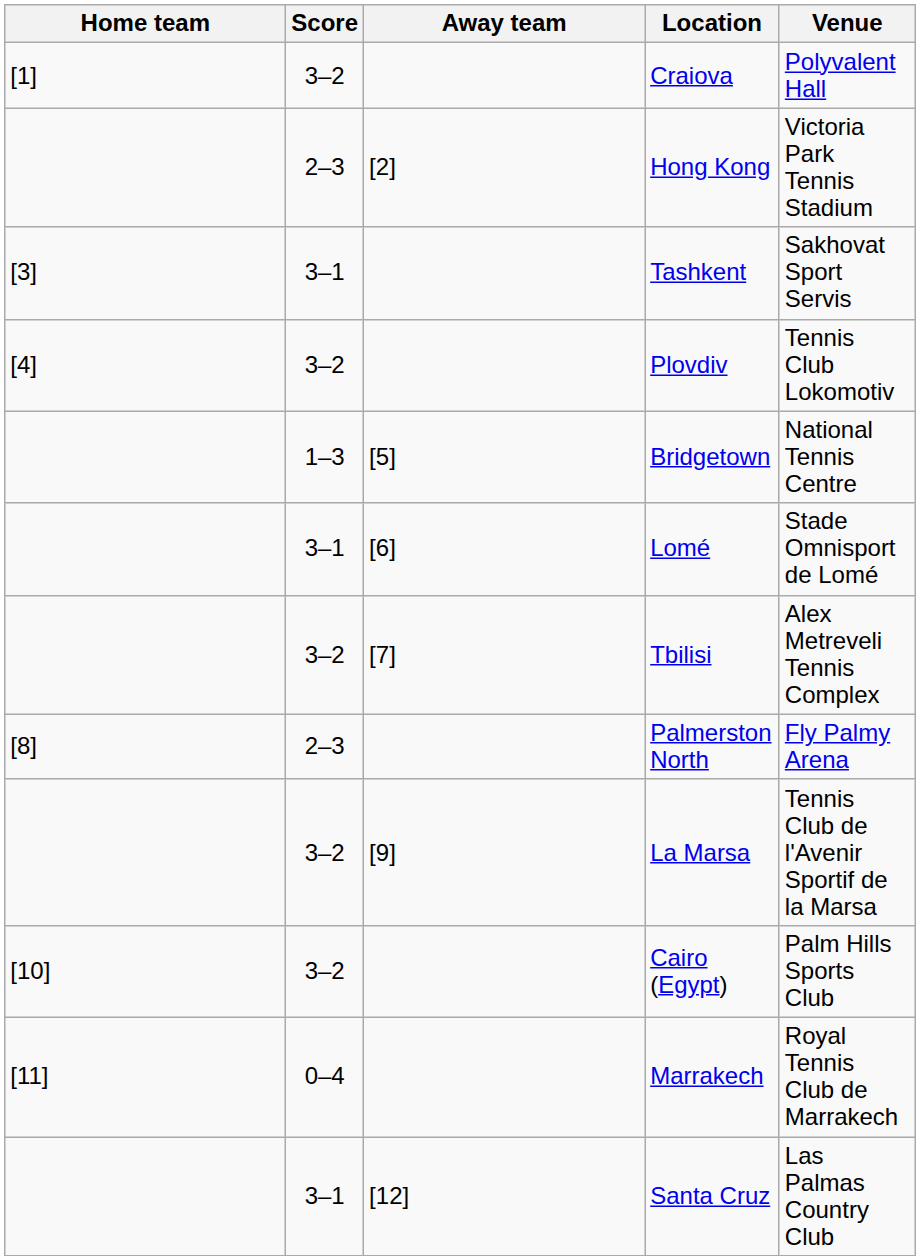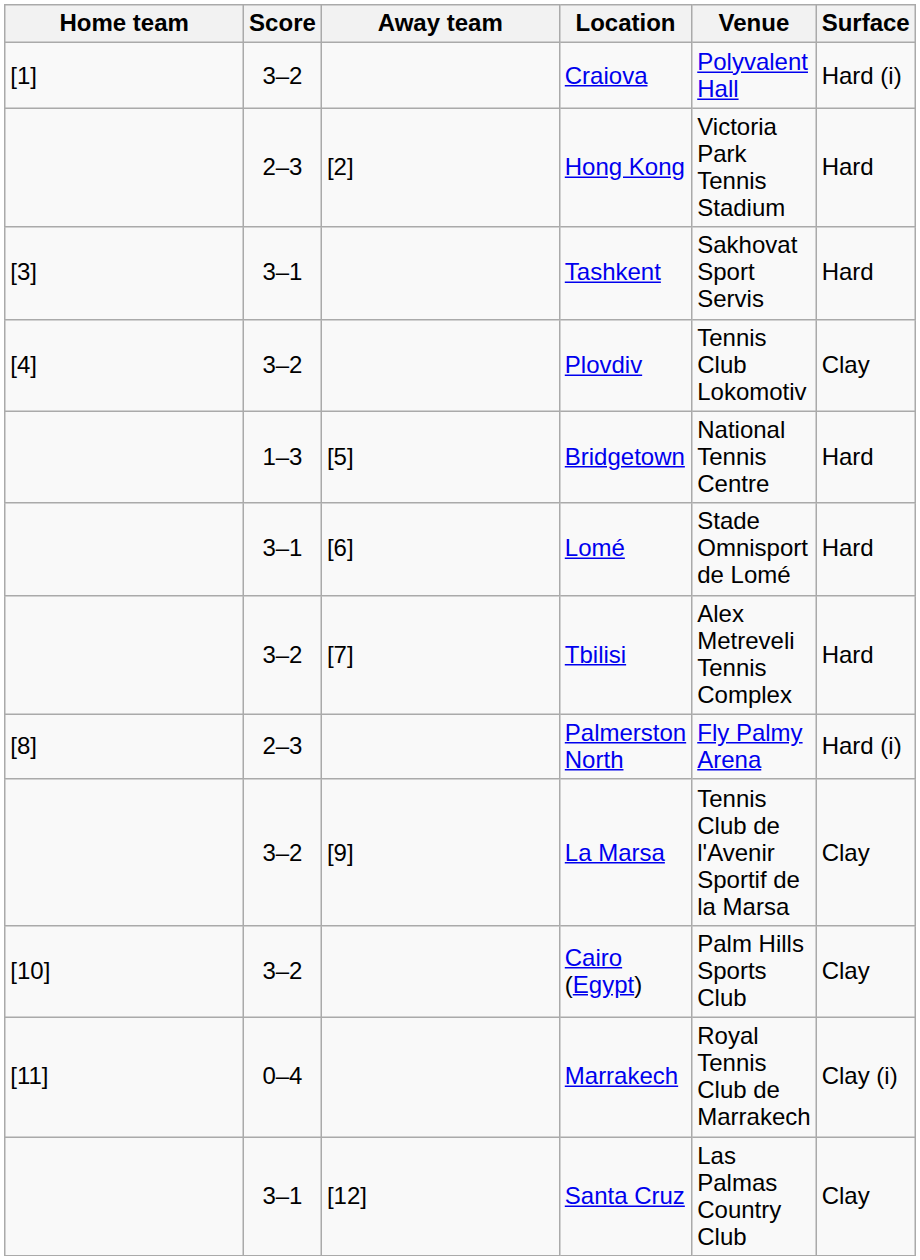+ column: Surface | Hard (i) | Hard | Hard | Clay | Hard | Hard | Hard | Hard (i) | Clay | Clay | Clay (i) | Clay
